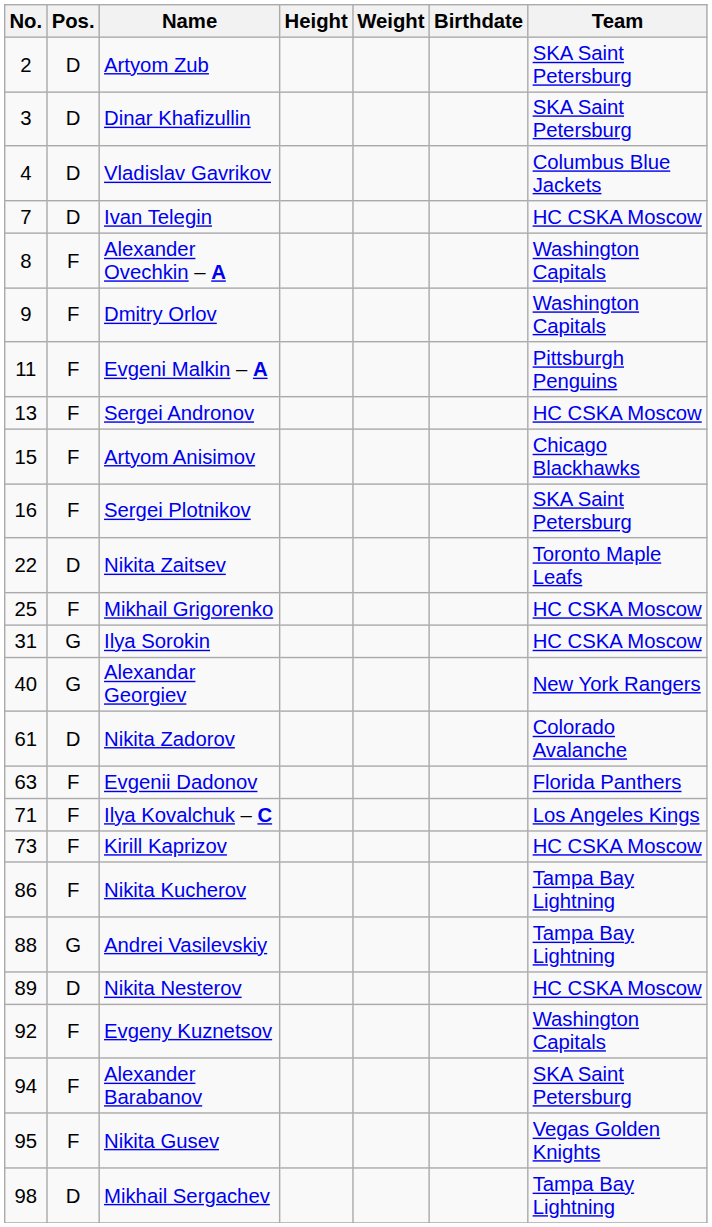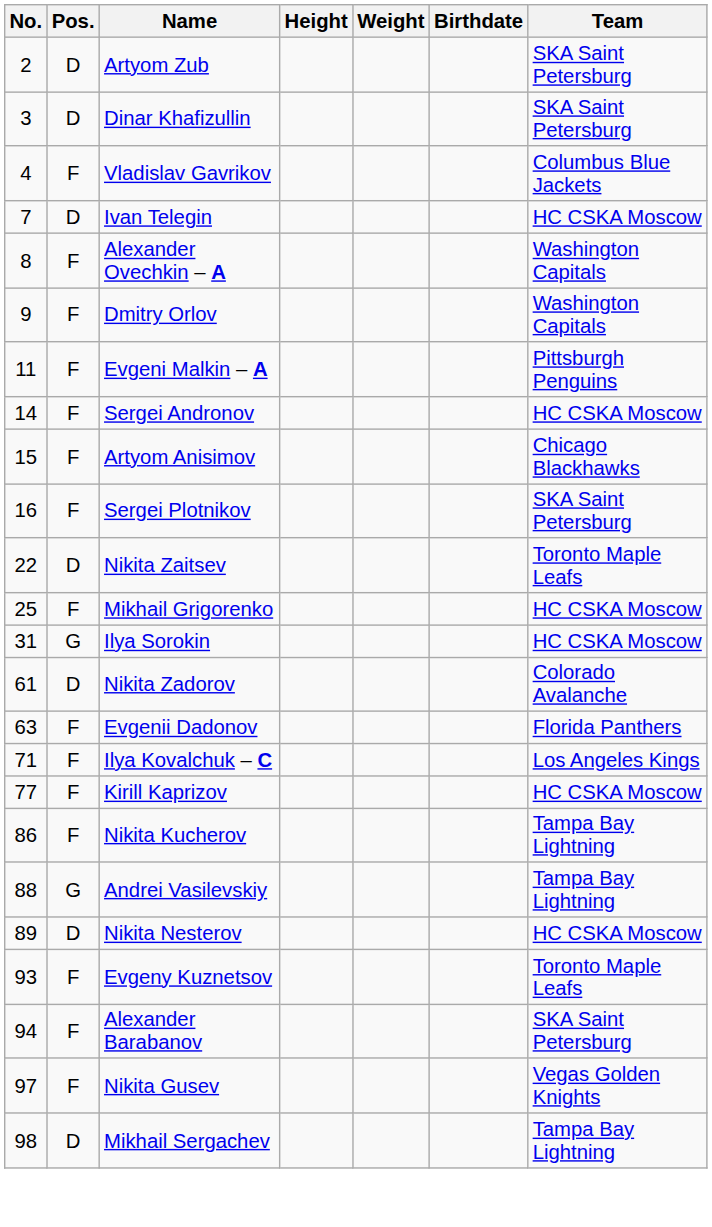Vladislav Gavrikov | Pos.: D -> F
Sergei Andronov | No.: 13 -> 14
- row: 40 | G | Alexandar Georgiev | New York Rangers
Kirill Kaprizov | No.: 73 -> 77
Evgeny Kuznetsov | No.: 92 -> 93
Evgeny Kuznetsov | Team: Washington Capitals -> Toronto Maple Leafs
Nikita Gusev | No.: 95 -> 97
